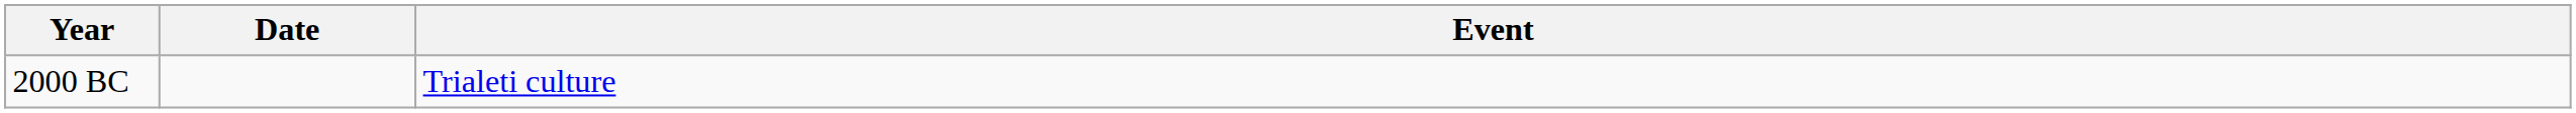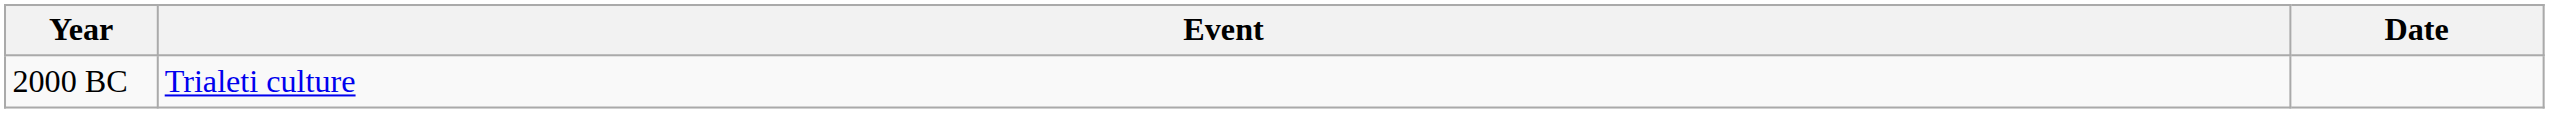columns swapped: Date <-> Event
